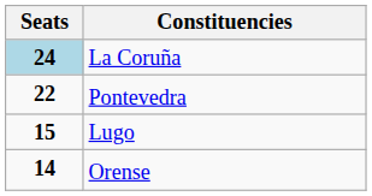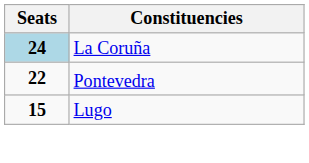- row: 14 | Orense
